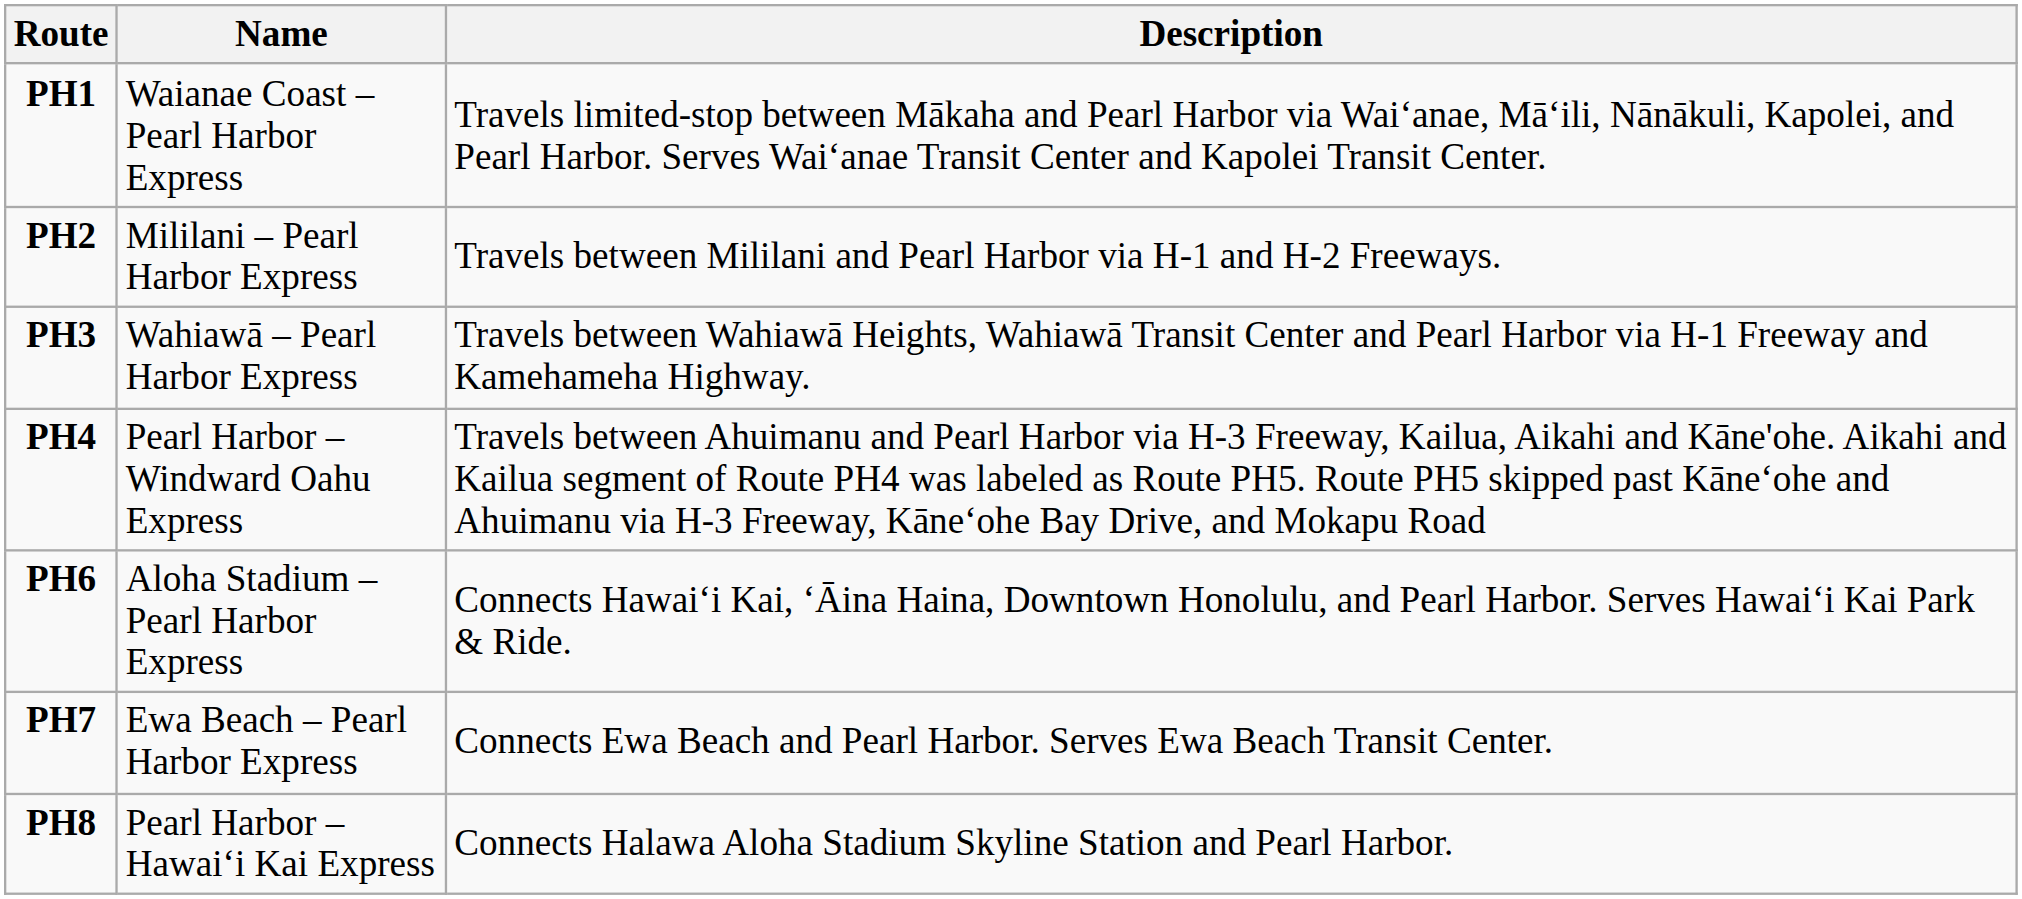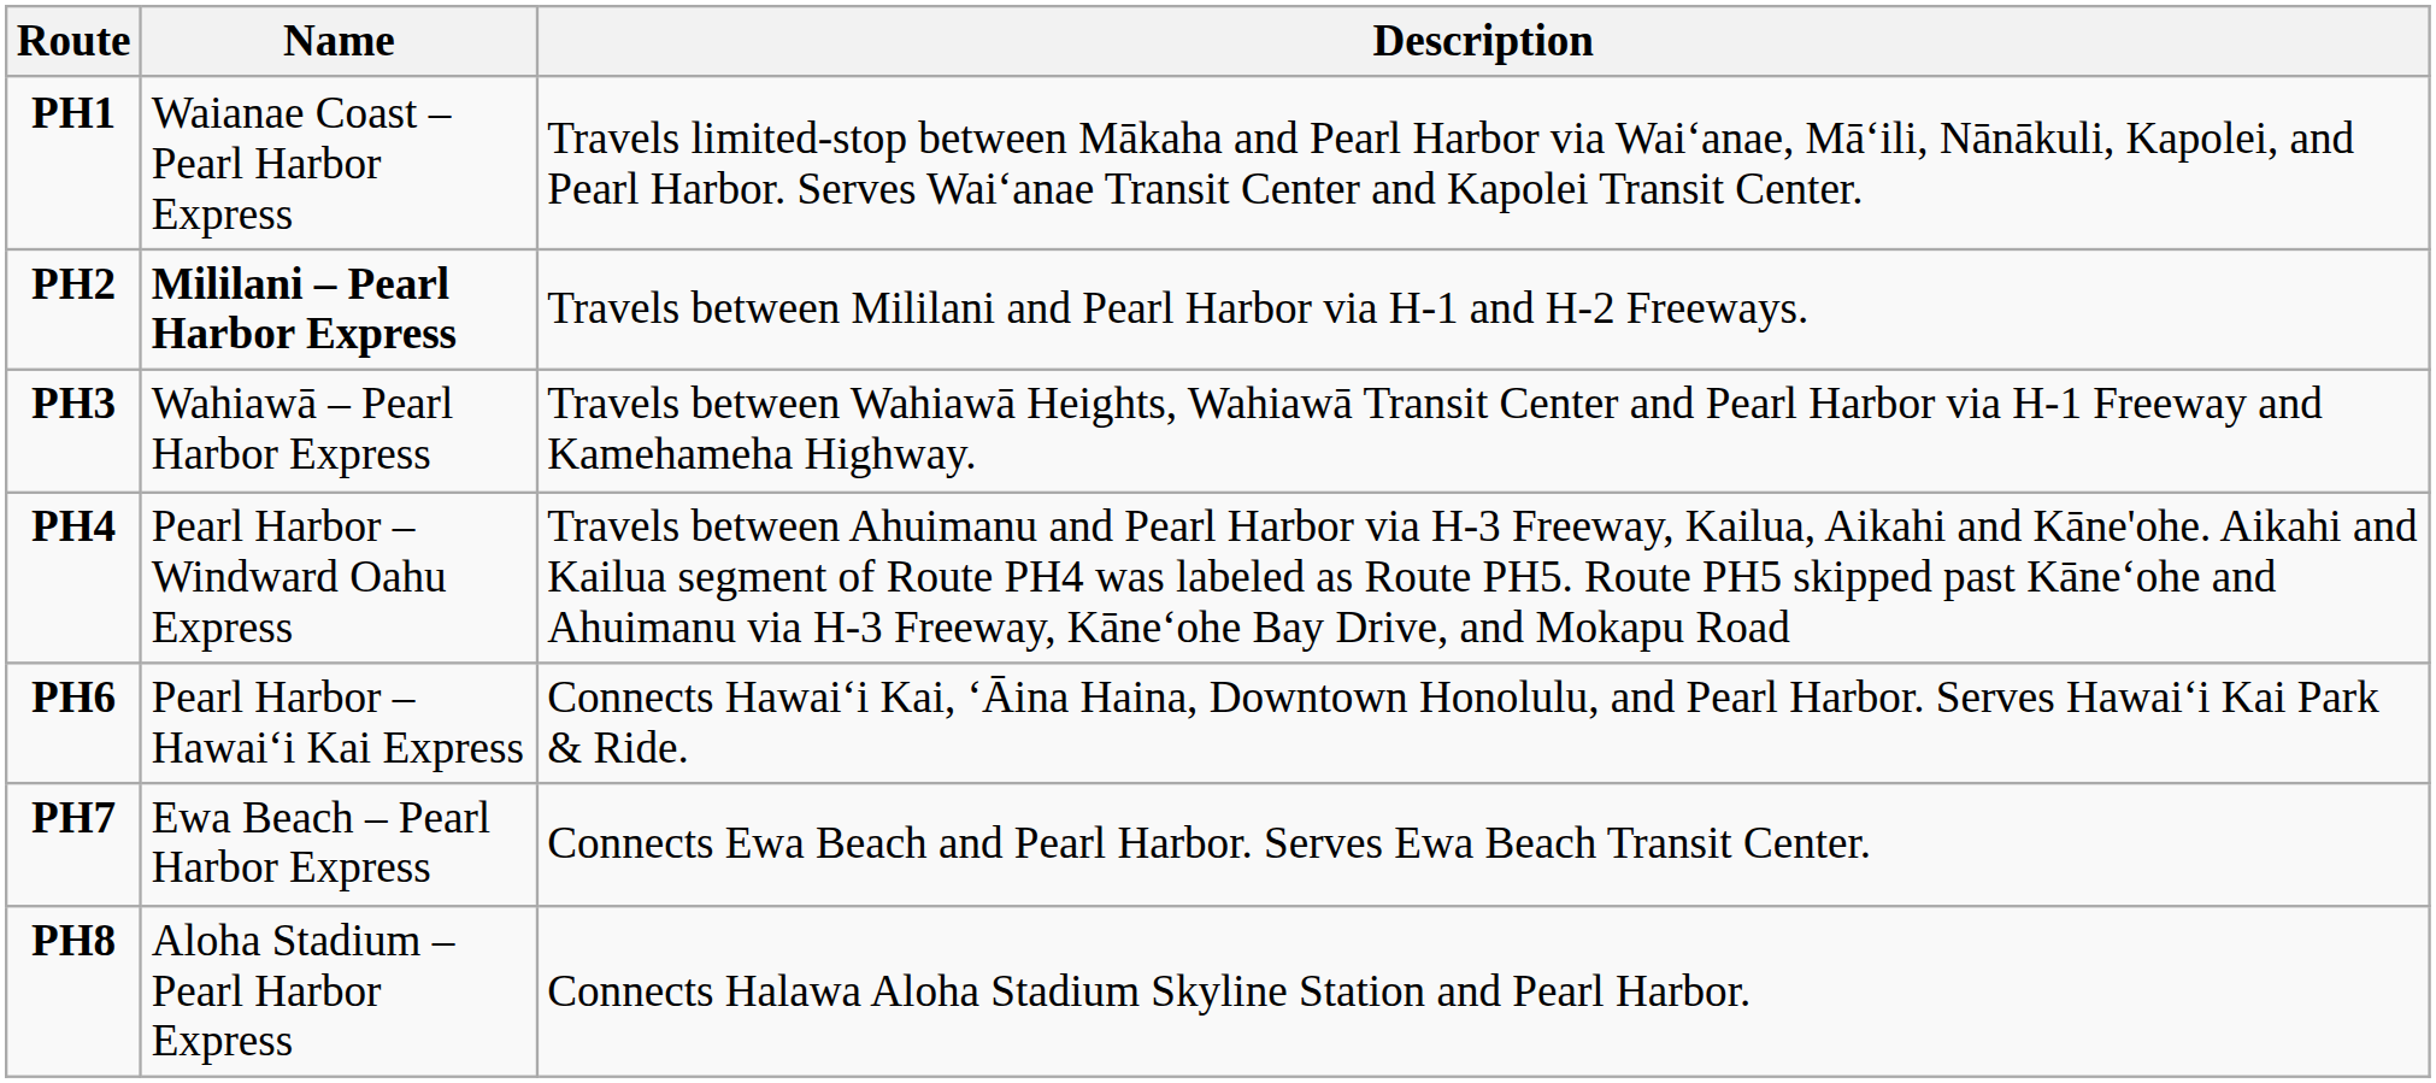PH2 | Name: normal -> bold
PH6 | Name: Aloha Stadium – Pearl Harbor Express -> Pearl Harbor – Hawaiʻi Kai Express
PH8 | Name: Pearl Harbor – Hawaiʻi Kai Express -> Aloha Stadium – Pearl Harbor Express
